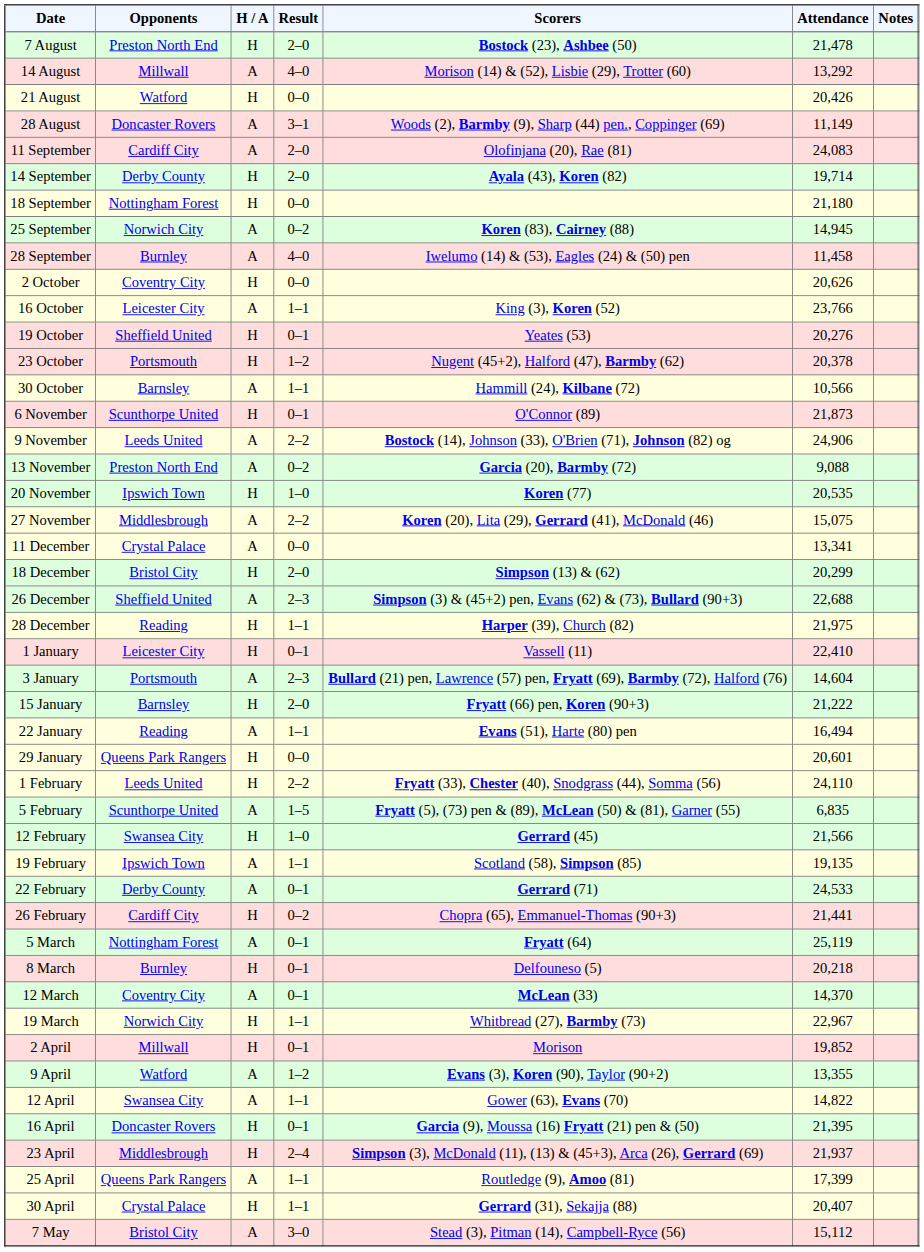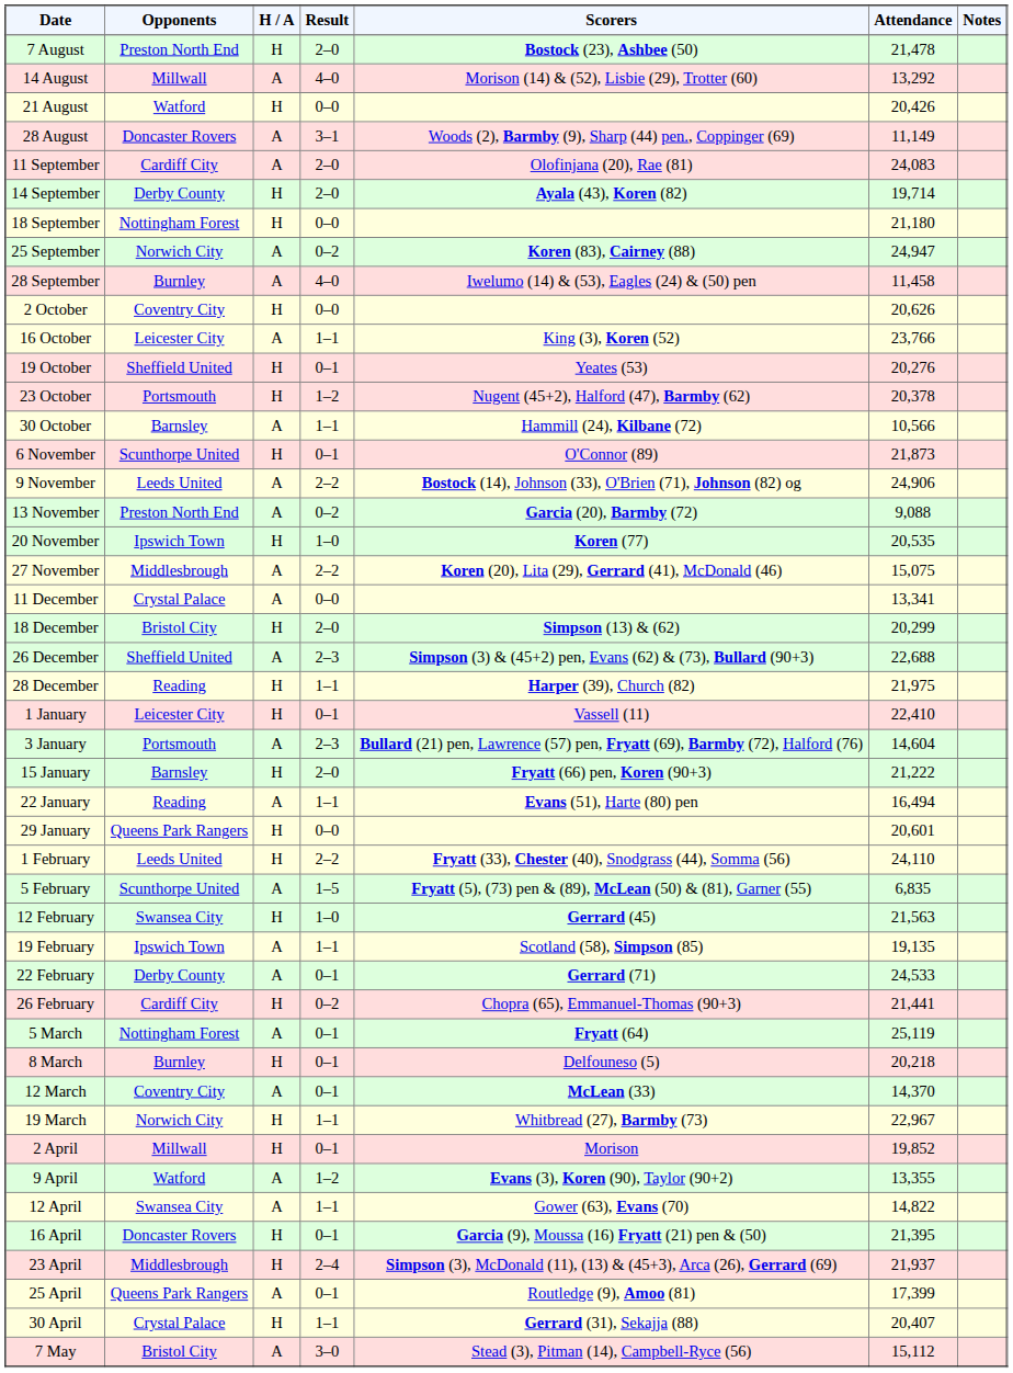25 September | Attendance: 14,945 -> 24,947
12 February | Attendance: 21,566 -> 21,563
25 April | Result: 1–1 -> 0–1
